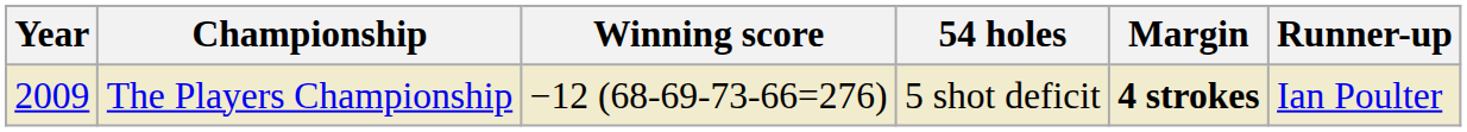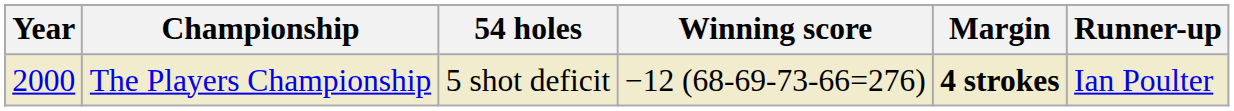columns swapped: 54 holes <-> Winning score
The Players Championship | Year: 2009 -> 2000
